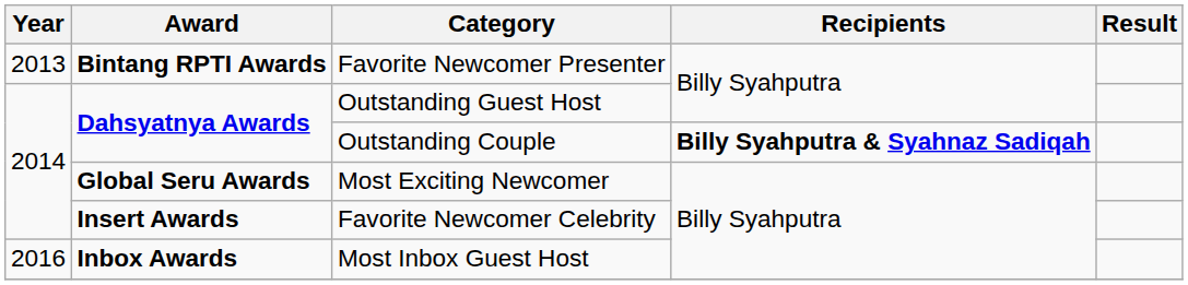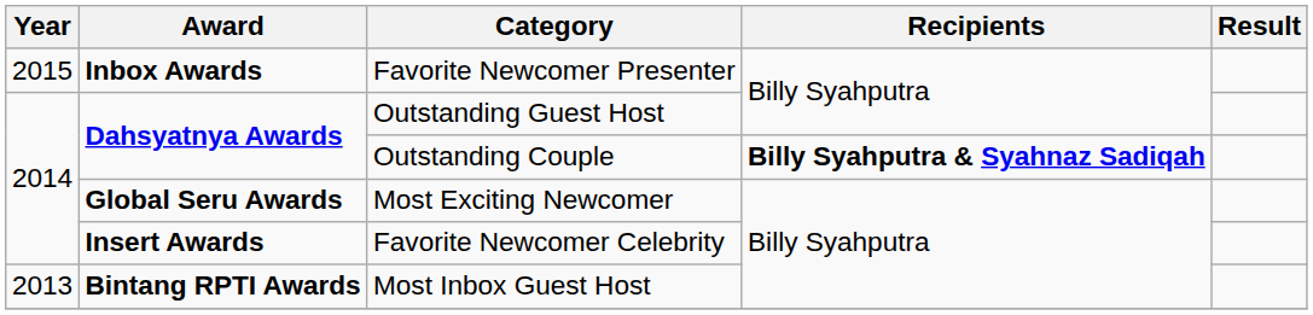Favorite Newcomer Presenter | Year: 2013 -> 2015
Favorite Newcomer Presenter | Award: Bintang RPTI Awards -> Inbox Awards
Most Inbox Guest Host | Year: 2016 -> 2013
Most Inbox Guest Host | Award: Inbox Awards -> Bintang RPTI Awards
